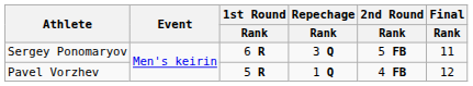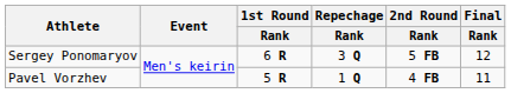Sergey Ponomaryov | Final / Rank: 11 -> 12
Pavel Vorzhev | Final / Rank: 12 -> 11
